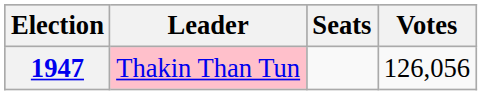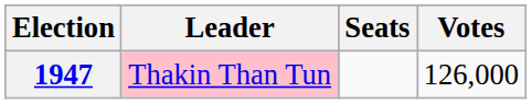1947 | Votes: 126,056 -> 126,000
